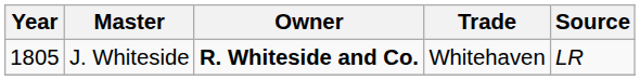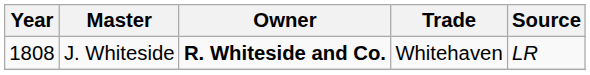J. Whiteside | Year: 1805 -> 1808
